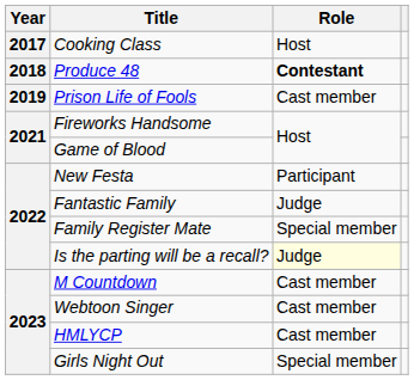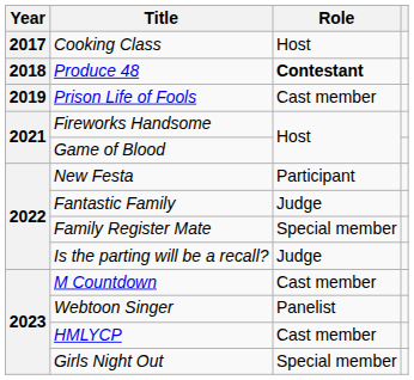Is the parting will be a recall? | Role: lightyellow background -> no background
Webtoon Singer | Role: Cast member -> Panelist
